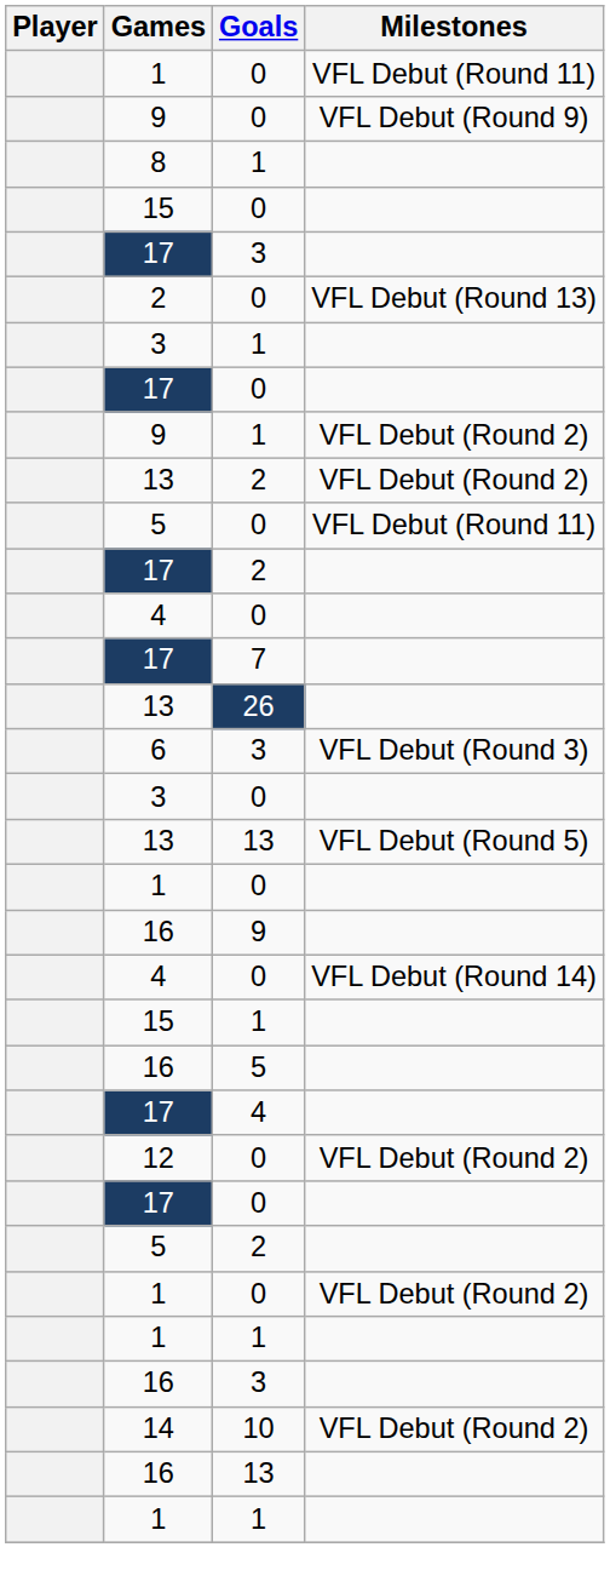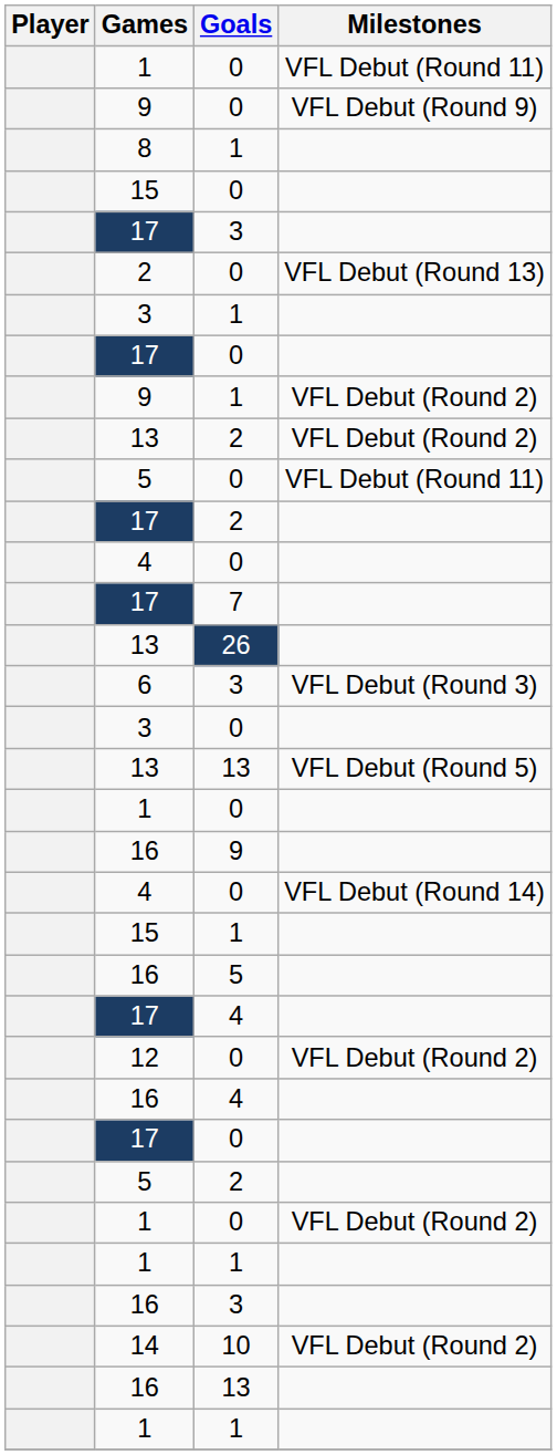+ row: 16 | 4
